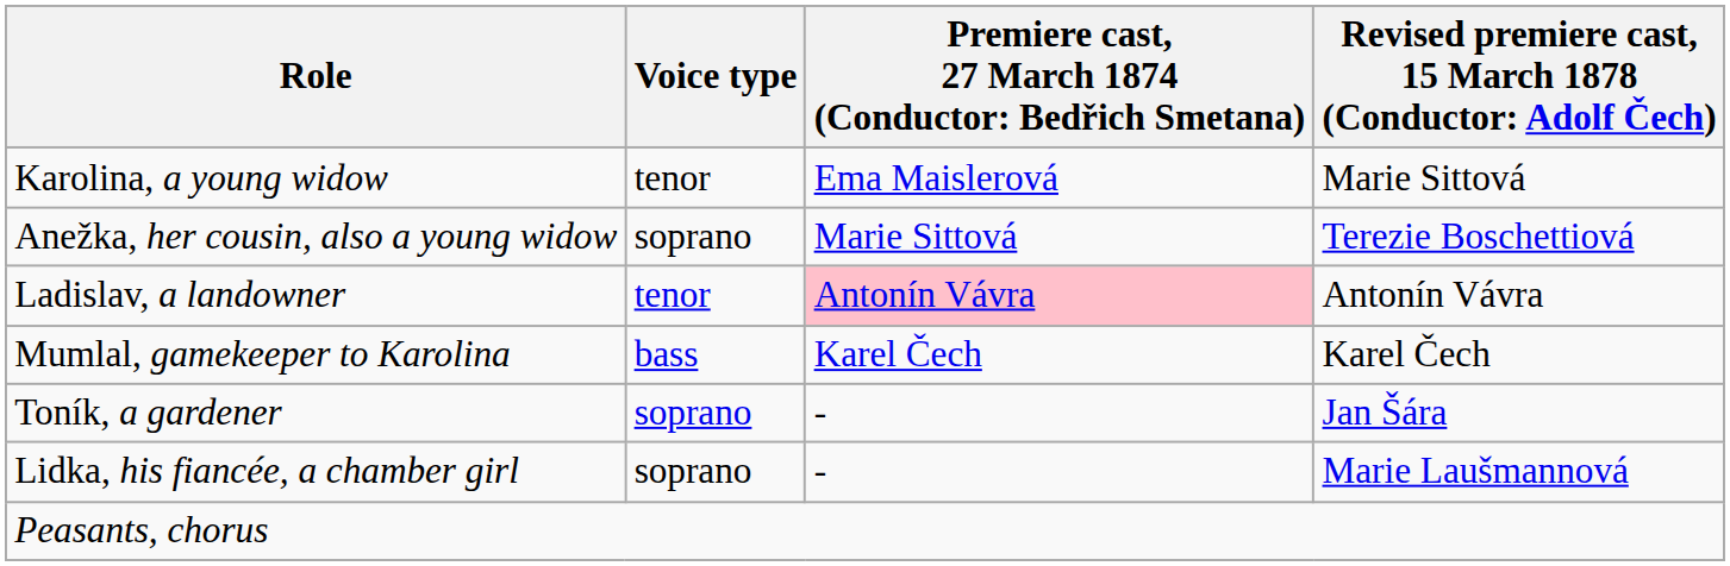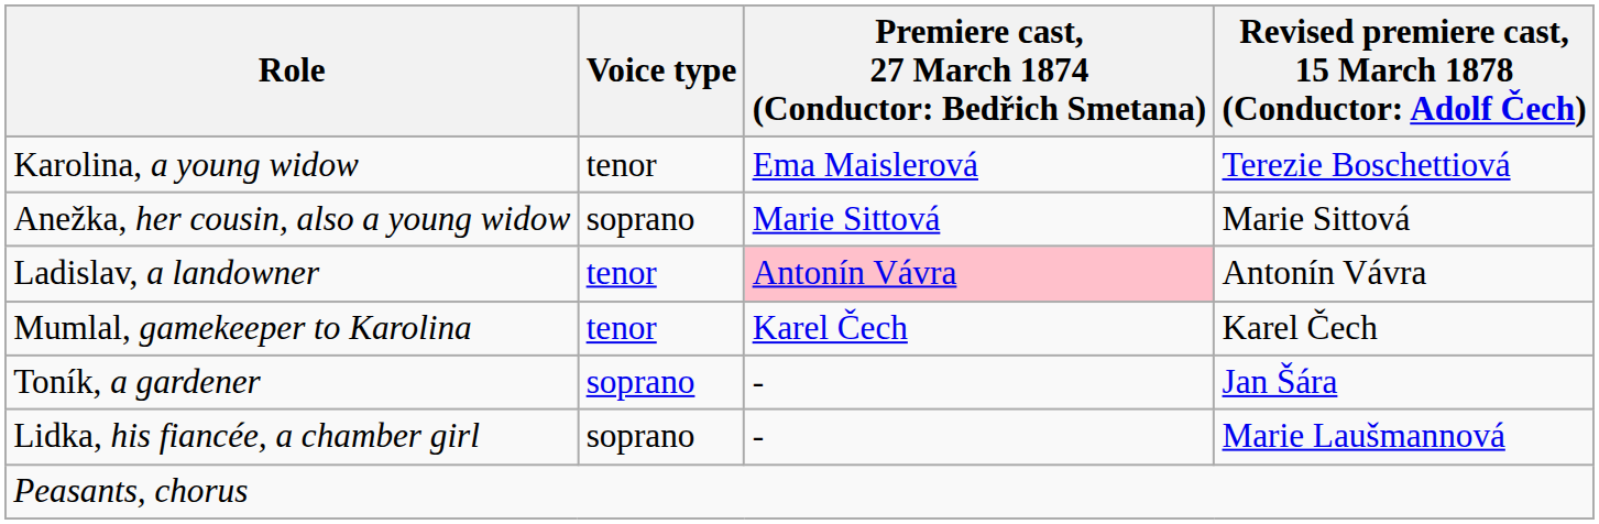Karolina, a young widow | column 4: Marie Sittová -> Terezie Boschettiová
Anežka, her cousin, also a young widow | column 4: Terezie Boschettiová -> Marie Sittová
Mumlal, gamekeeper to Karolina | Voice type: bass -> tenor
